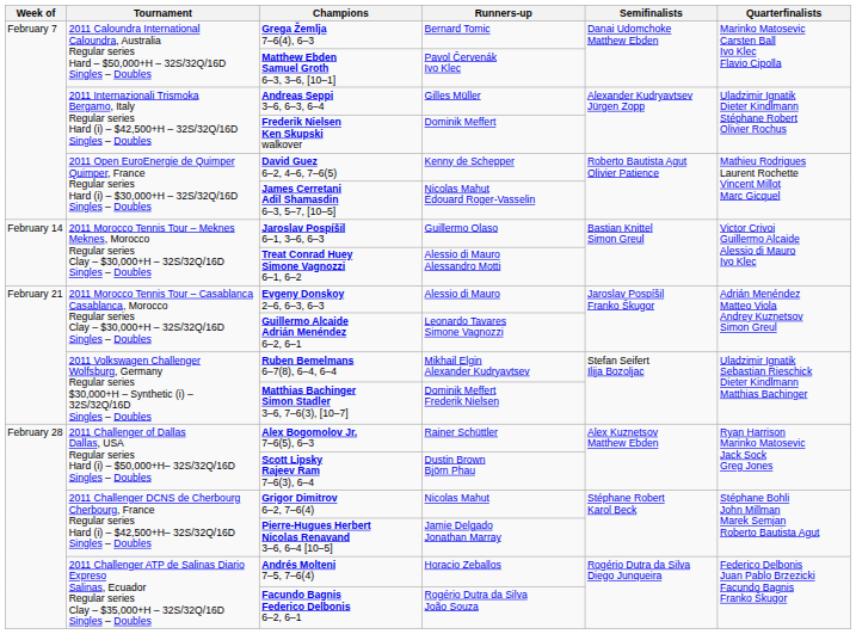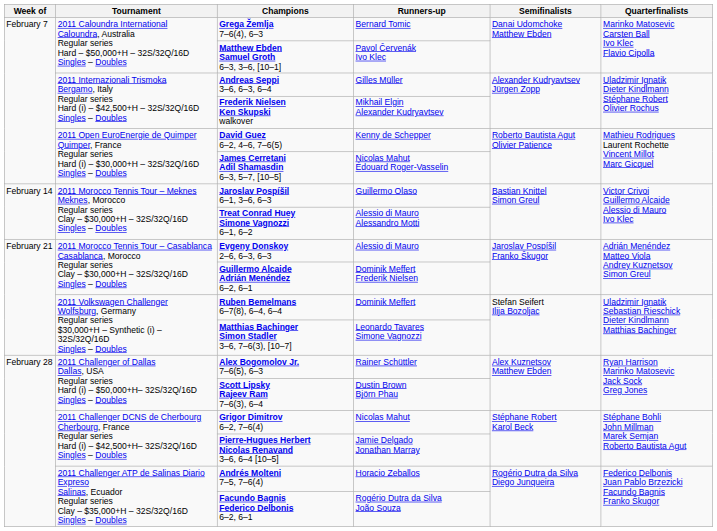Frederik Nielsen Ken Skupski walkover | Runners-up: Dominik Meffert -> Mikhail Elgin Alexander Kudryavtsev
Guillermo Alcaide Adrián Menéndez 6–2, 6–1 | Runners-up: Leonardo Tavares Simone Vagnozzi -> Dominik Meffert Frederik Nielsen
Ruben Bemelmans 6–7(8), 6–4, 6–4 | Runners-up: Mikhail Elgin Alexander Kudryavtsev -> Dominik Meffert
Matthias Bachinger Simon Stadler 3–6, 7–6(3), [10–7] | Runners-up: Dominik Meffert Frederik Nielsen -> Leonardo Tavares Simone Vagnozzi
